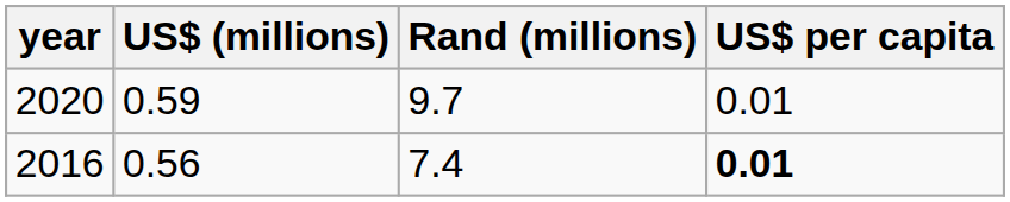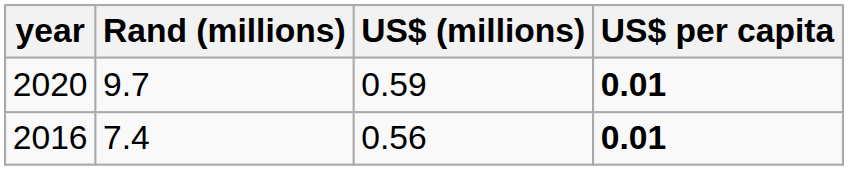columns swapped: Rand (millions) <-> US$ (millions)
2020 | US$ per capita: normal -> bold
